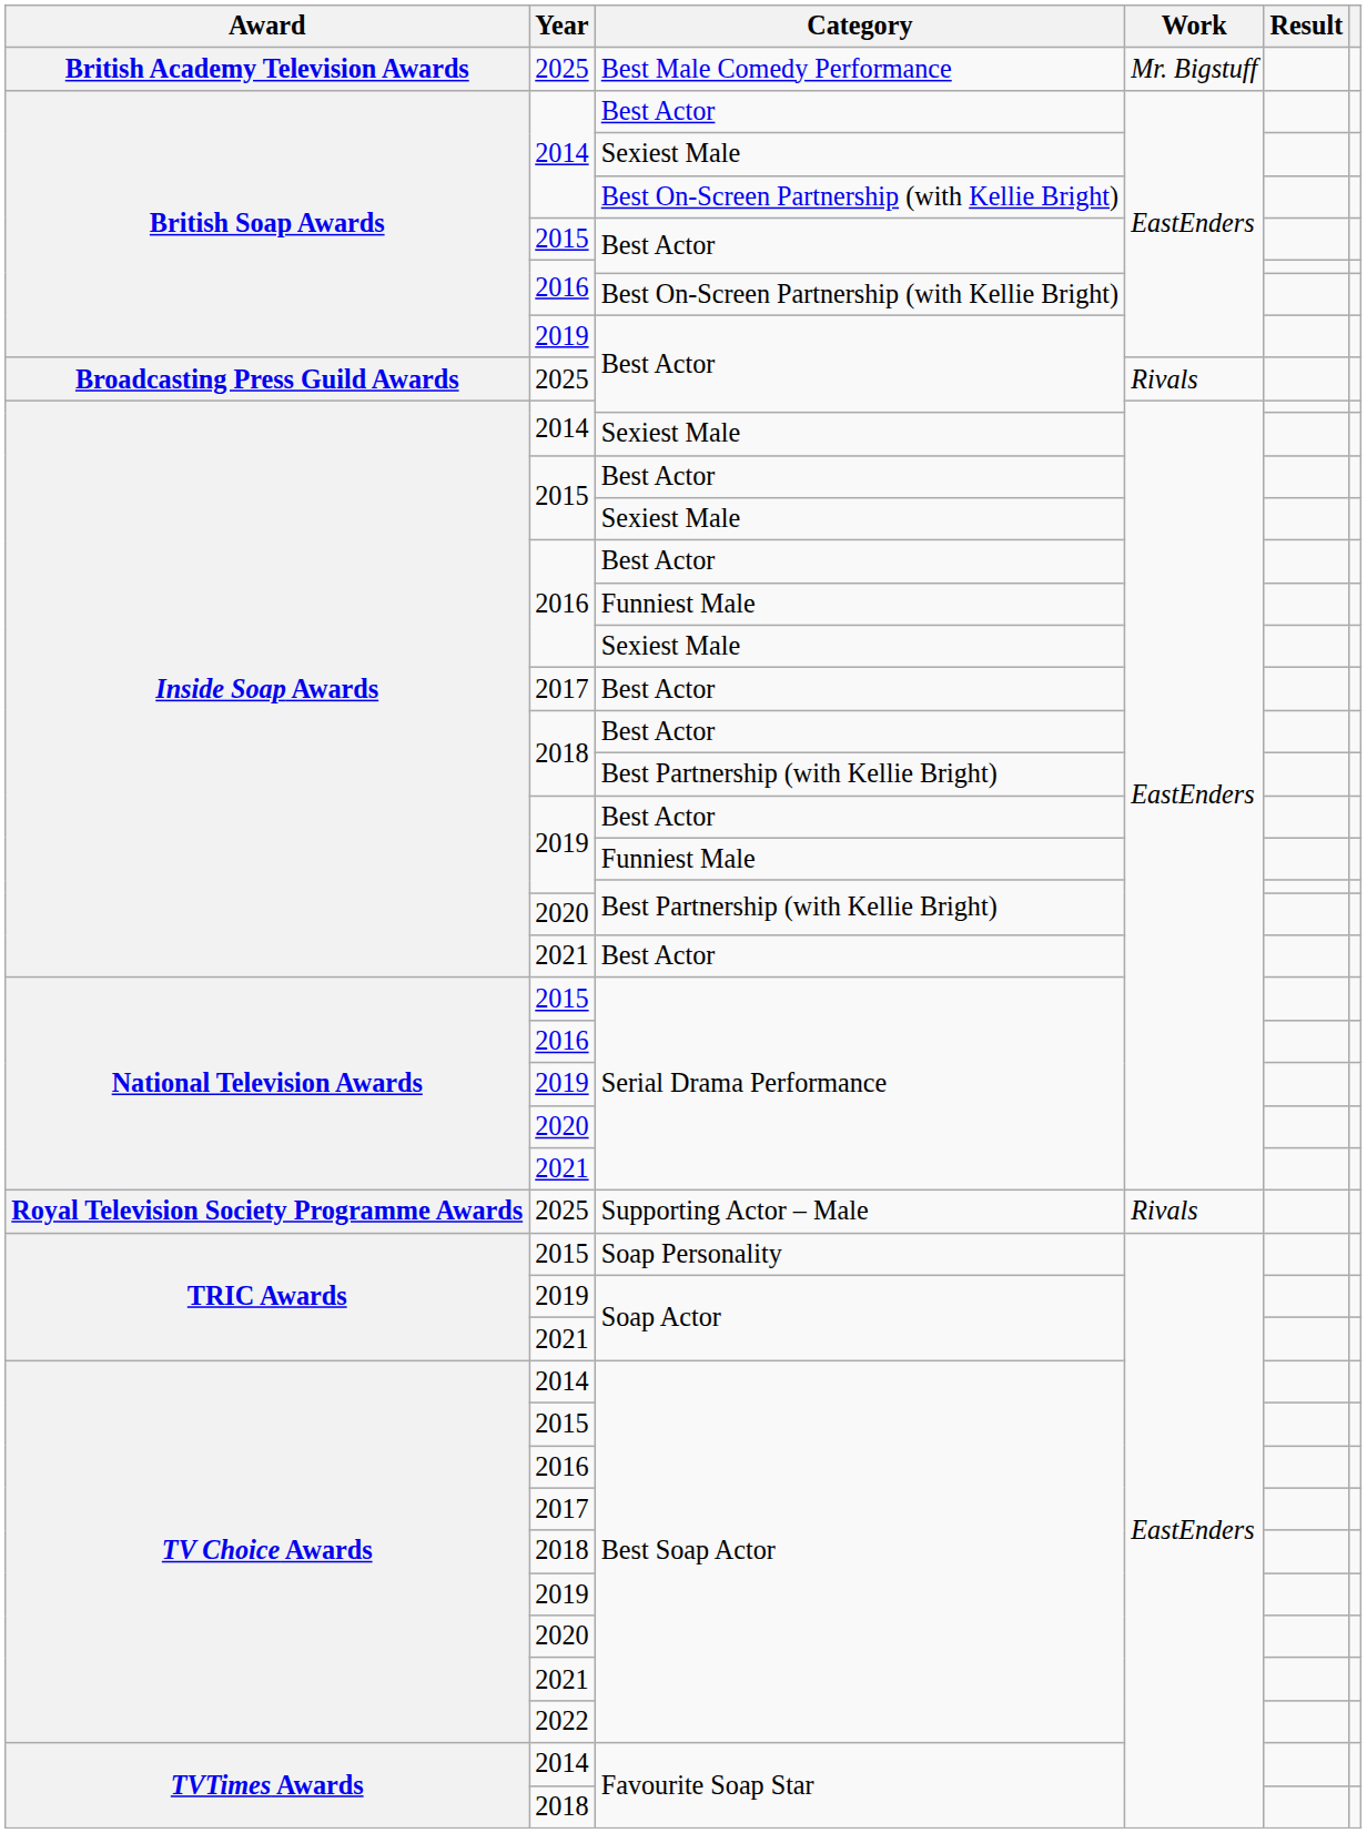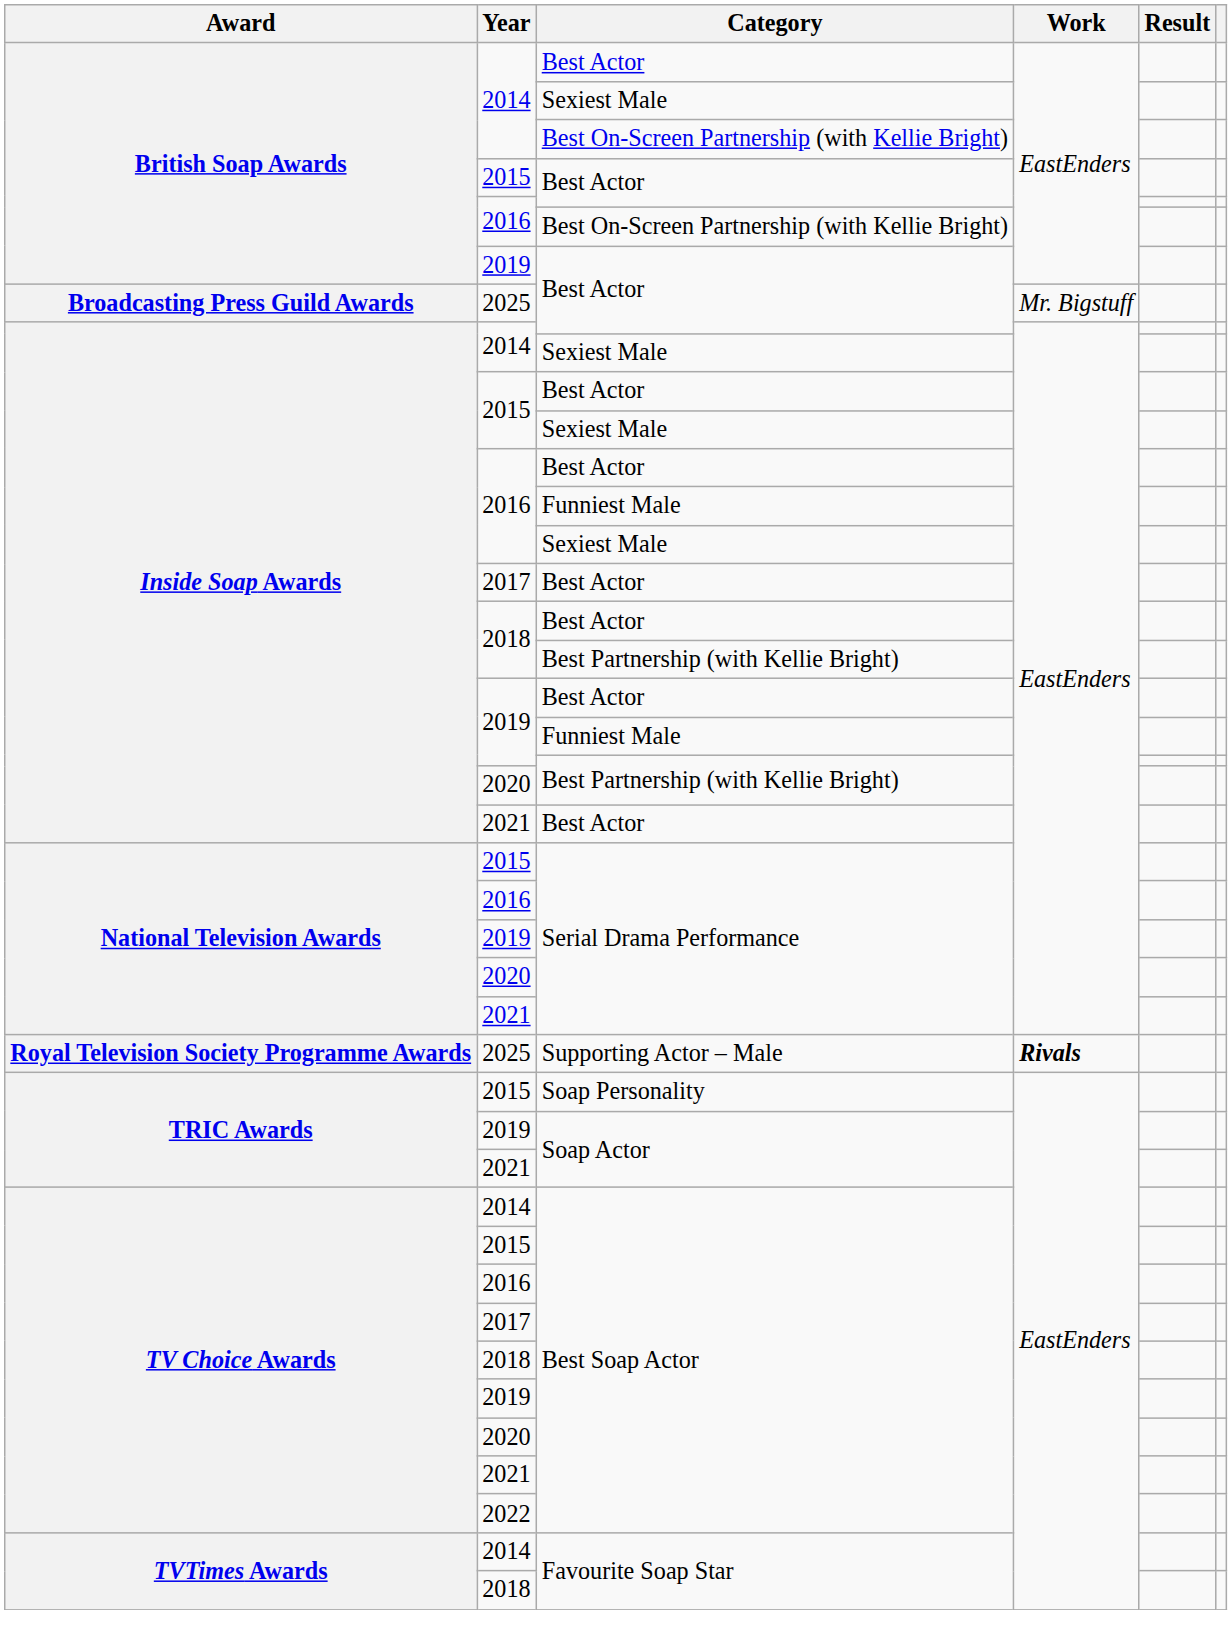- row: British Academy Television Awards | 2025 | Best Male Comedy Performance | Mr. Bigstuff
2025 / Best Actor | Work: Rivals -> Mr. Bigstuff
Supporting Actor – Male | Work: normal -> bold
